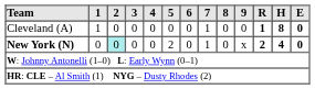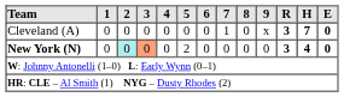Cleveland (A) | 1: 1 -> 0
Cleveland (A) | 9: 0 -> x
Cleveland (A) | R: 1 -> 3
Cleveland (A) | H: 8 -> 7
New York (N) | 3: no background -> lightsalmon background
New York (N) | 7: 1 -> 0
New York (N) | 9: x -> 0
New York (N) | R: 2 -> 3
